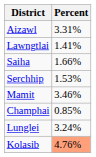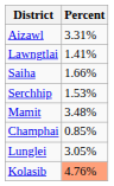Mamit | Percent: 3.46% -> 3.48%
Lunglei | Percent: 3.24% -> 3.05%
